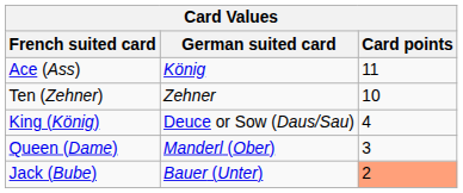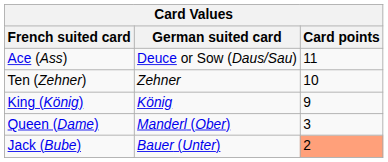Ace (Ass) | German suited card: König -> Deuce or Sow (Daus/Sau)
King (König) | German suited card: Deuce or Sow (Daus/Sau) -> König
King (König) | Card points: 4 -> 9
